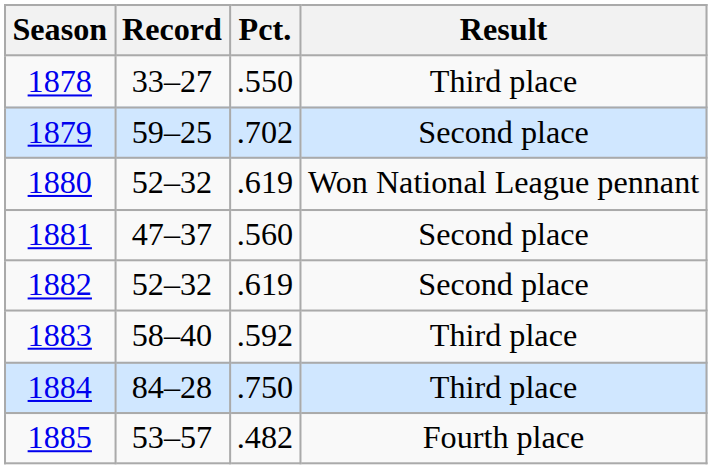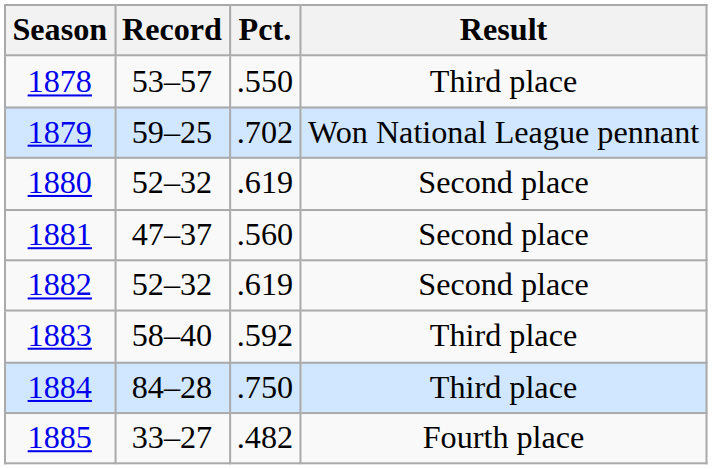1878 | Record: 33–27 -> 53–57
1879 | Result: Second place -> Won National League pennant
1880 | Result: Won National League pennant -> Second place
1885 | Record: 53–57 -> 33–27
